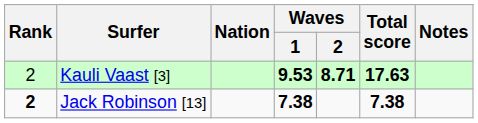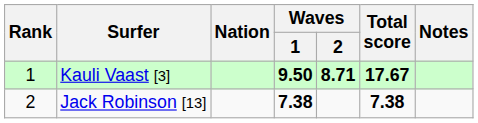Kauli Vaast [3] | Rank: 2 -> 1
Kauli Vaast [3] | Waves / 1: 9.53 -> 9.50
Kauli Vaast [3] | Total score: 17.63 -> 17.67
Jack Robinson [13] | Rank: bold -> normal
